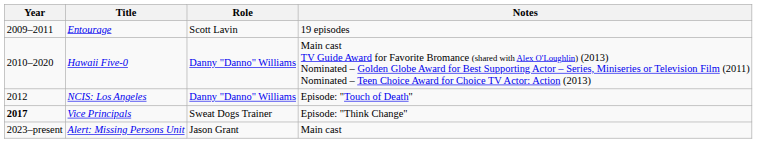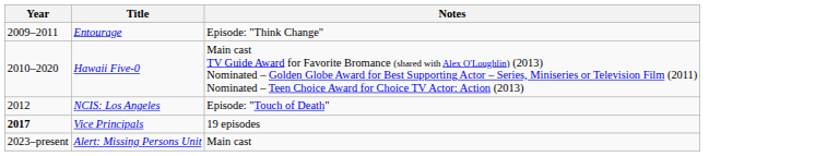- column: Role | Scott Lavin | Danny "Danno" Williams | Danny "Danno" Williams | Sweat Dogs Trainer | Jason Grant
Entourage | Notes: 19 episodes -> Episode: "Think Change"
Vice Principals | Notes: Episode: "Think Change" -> 19 episodes
